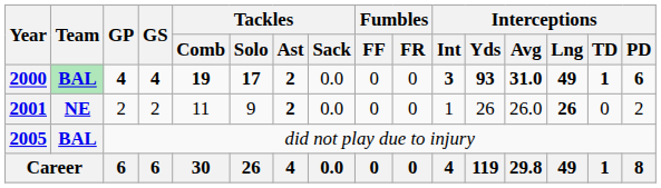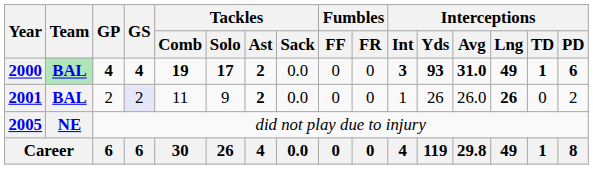2001 | Team: NE -> BAL
2001 | GS: no background -> lavender background
2005 | Team: BAL -> NE
